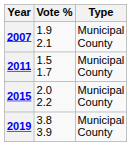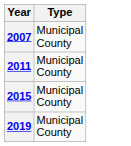- column: Vote % | 1.9 2.1 | 1.5 1.7 | 2.0 2.2 | 3.8 3.9
